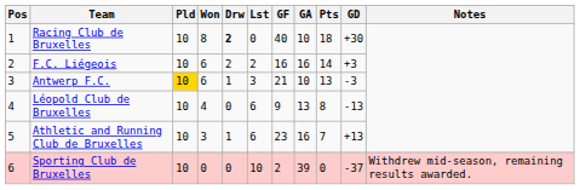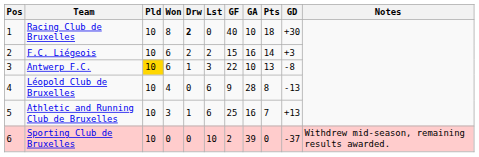F.C. Liégeois | GF: 16 -> 15
Antwerp F.C. | GF: 21 -> 22
Antwerp F.C. | GD: -3 -> -8
Léopold Club de Bruxelles | GA: 13 -> 28
Athletic and Running Club de Bruxelles | GF: 23 -> 25
